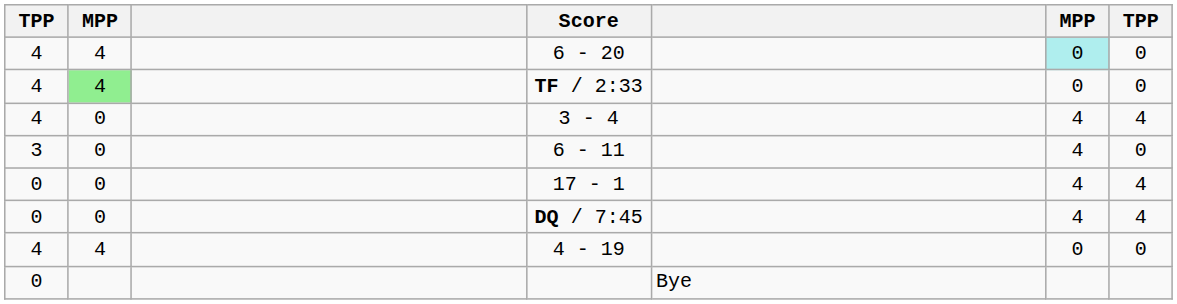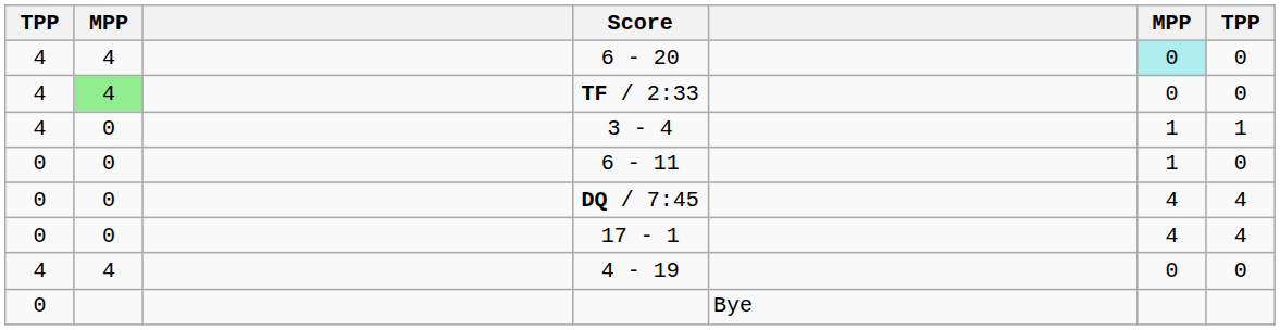3 - 4 | column 6: 4 -> 1
3 - 4 | column 7: 4 -> 1
6 - 11 | column 1: 3 -> 0
6 - 11 | column 6: 4 -> 1
rows swapped: 17 - 1 <-> DQ / 7:45
